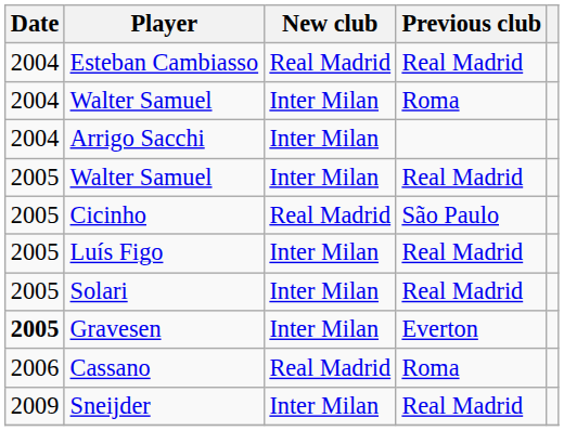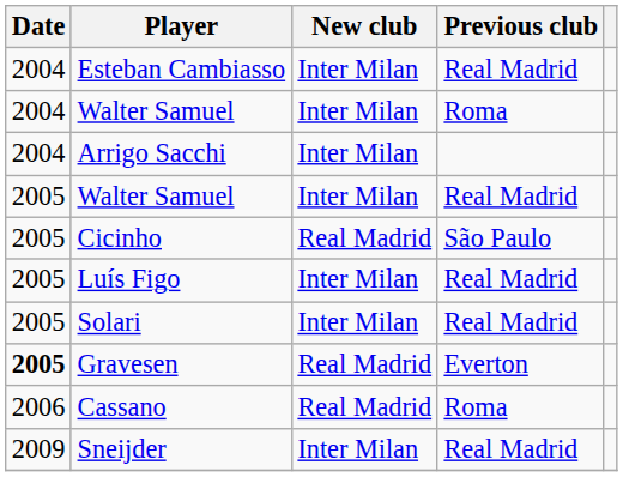Esteban Cambiasso | New club: Real Madrid -> Inter Milan
Gravesen | New club: Inter Milan -> Real Madrid
